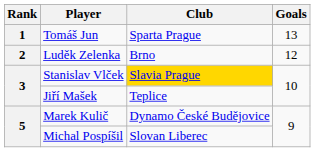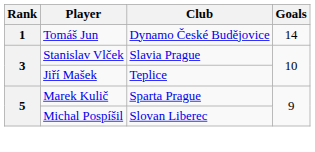Tomáš Jun | Club: Sparta Prague -> Dynamo České Budějovice
Tomáš Jun | Goals: 13 -> 14
- row: 2 | Luděk Zelenka | Brno | 12
Stanislav Vlček | Club: gold background -> no background
Marek Kulič | Club: Dynamo České Budějovice -> Sparta Prague
